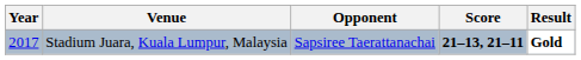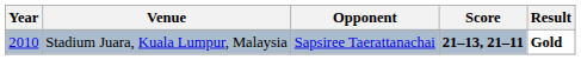Stadium Juara, Kuala Lumpur, Malaysia | Year: 2017 -> 2010
